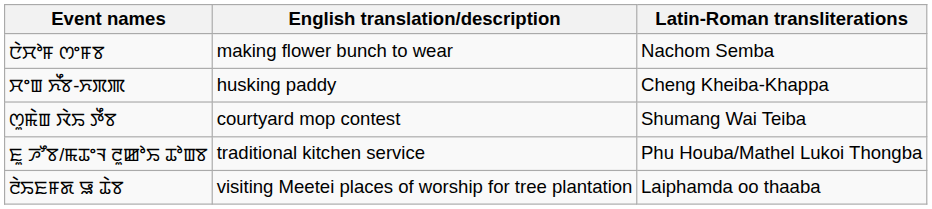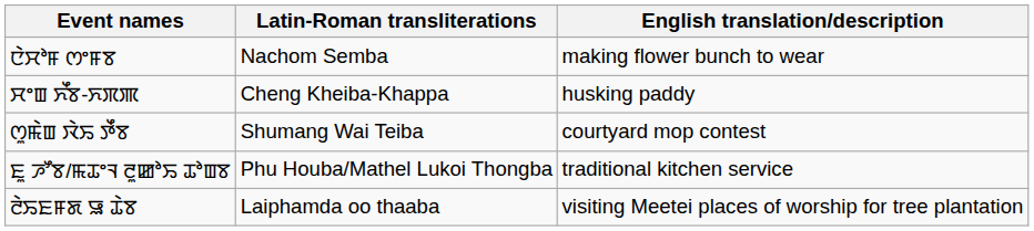columns swapped: Latin-Roman transliterations <-> English translation/description
